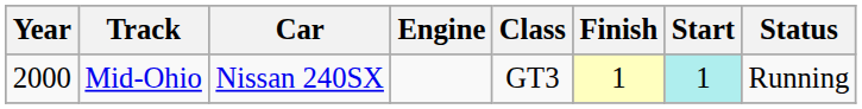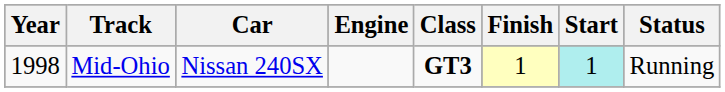Mid-Ohio | Year: 2000 -> 1998
Mid-Ohio | Class: normal -> bold
